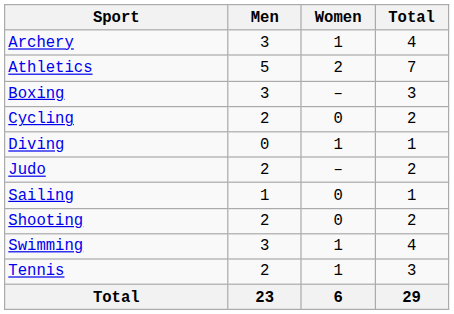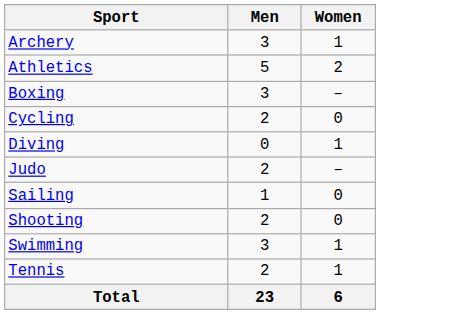- column: Total | 4 | 7 | 3 | 2 | 1 | 2 | 1 | 2 | 4 | 3 | 29
